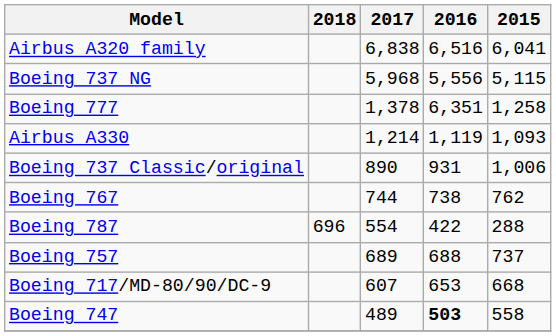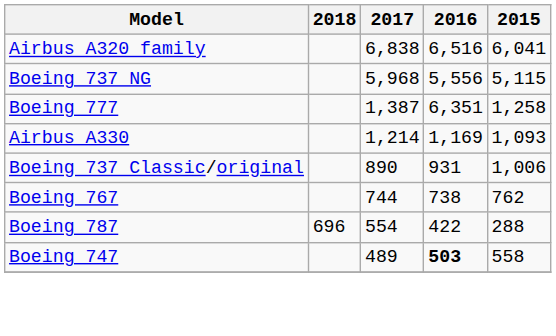Boeing 777 | 2017: 1,378 -> 1,387
Airbus A330 | 2016: 1,119 -> 1,169
- row: Boeing 757 | 689 | 688 | 737
- row: Boeing 717/MD-80/90/DC-9 | 607 | 653 | 668
